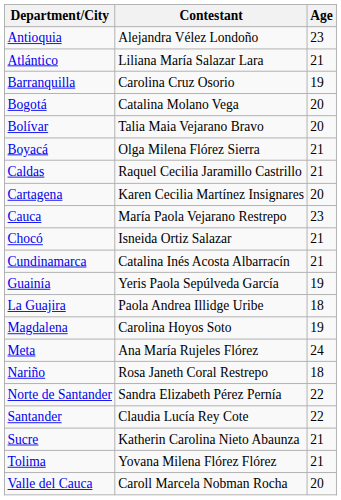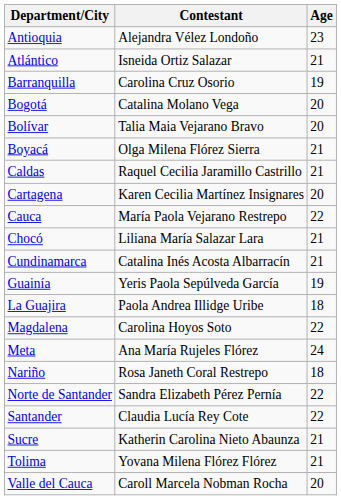Atlántico | Contestant: Liliana María Salazar Lara -> Isneida Ortiz Salazar
Cauca | Age: 23 -> 22
Chocó | Contestant: Isneida Ortiz Salazar -> Liliana María Salazar Lara
Magdalena | Age: 19 -> 22
